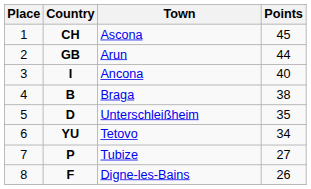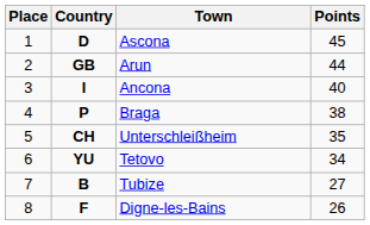Ascona | Country: CH -> D
Braga | Country: B -> P
Unterschleißheim | Country: D -> CH
Tubize | Country: P -> B
